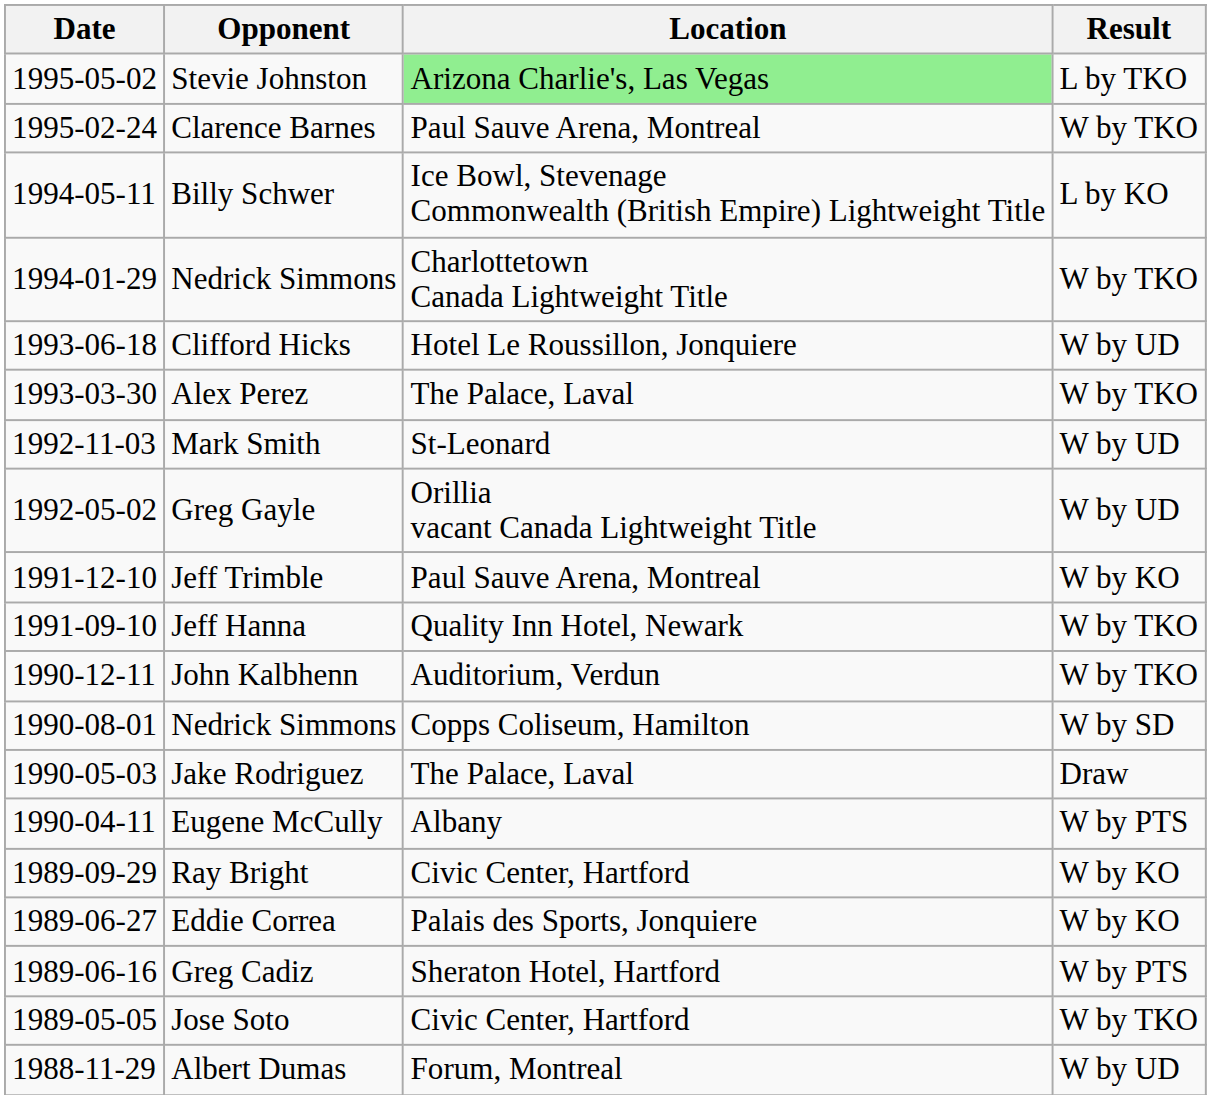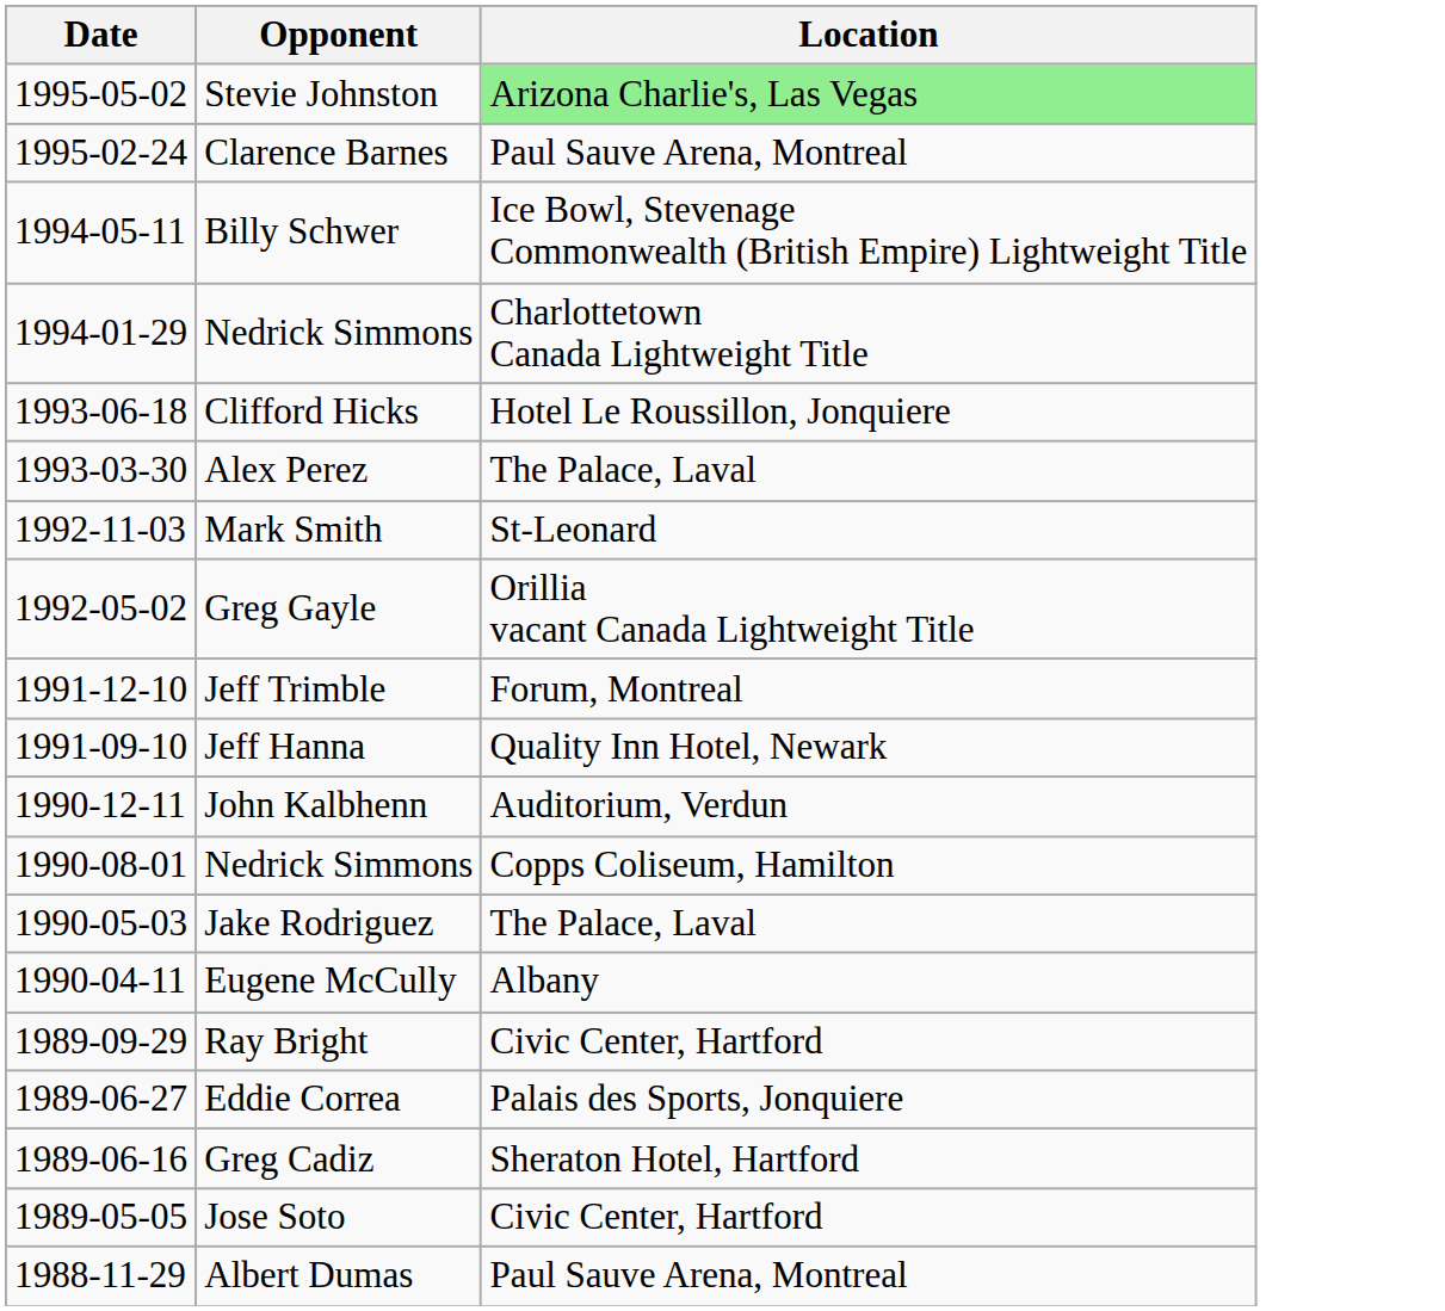- column: Result | L by TKO | W by TKO | L by KO | W by TKO | W by UD | W by TKO | W by UD | W by UD | W by KO | W by TKO | W by TKO | W by SD | Draw | W by PTS | W by KO | W by KO | W by PTS | W by TKO | W by UD
Jeff Trimble | Location: Paul Sauve Arena, Montreal -> Forum, Montreal
Albert Dumas | Location: Forum, Montreal -> Paul Sauve Arena, Montreal
